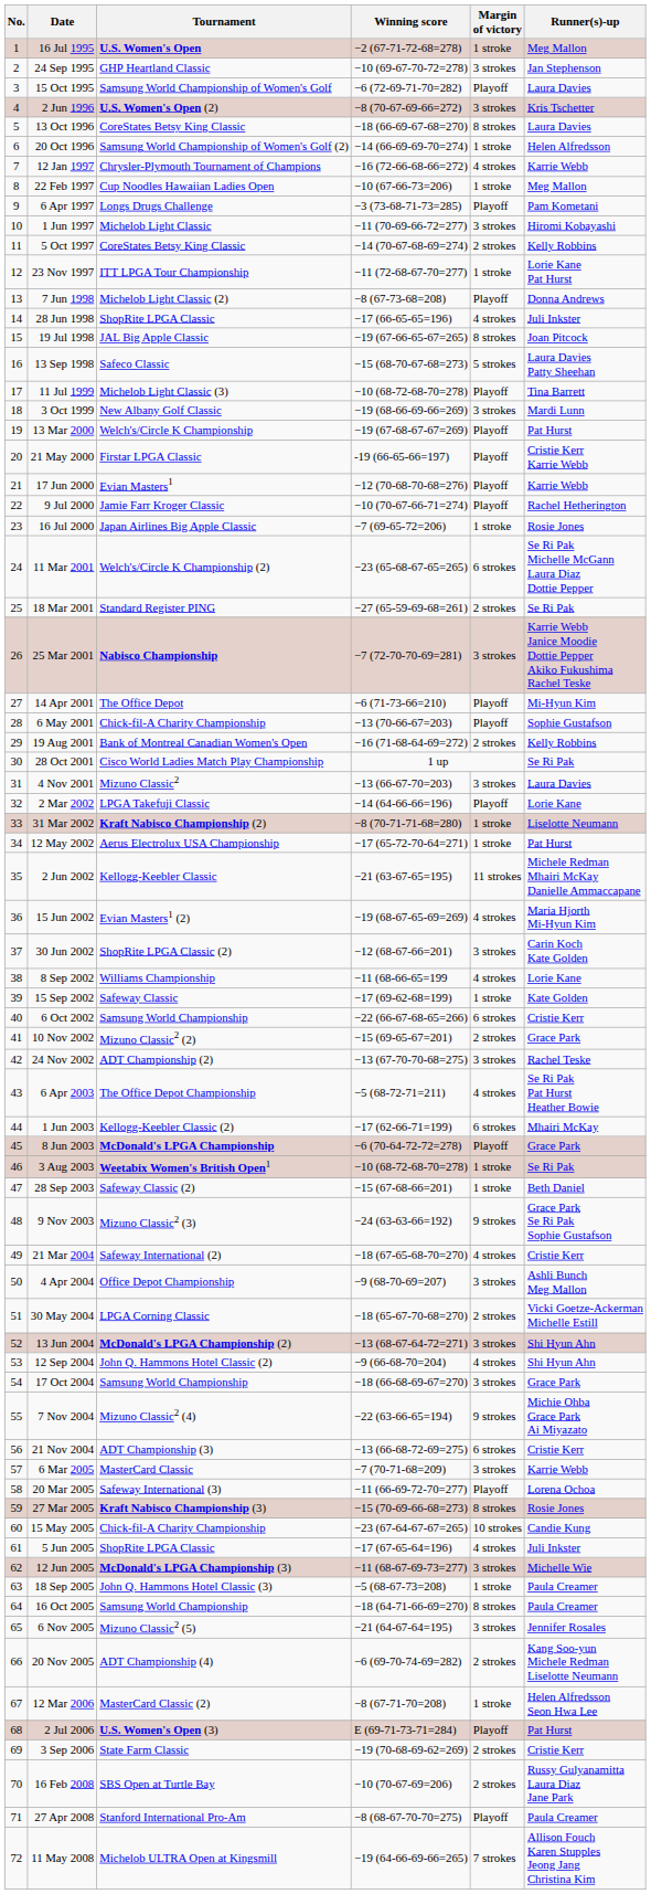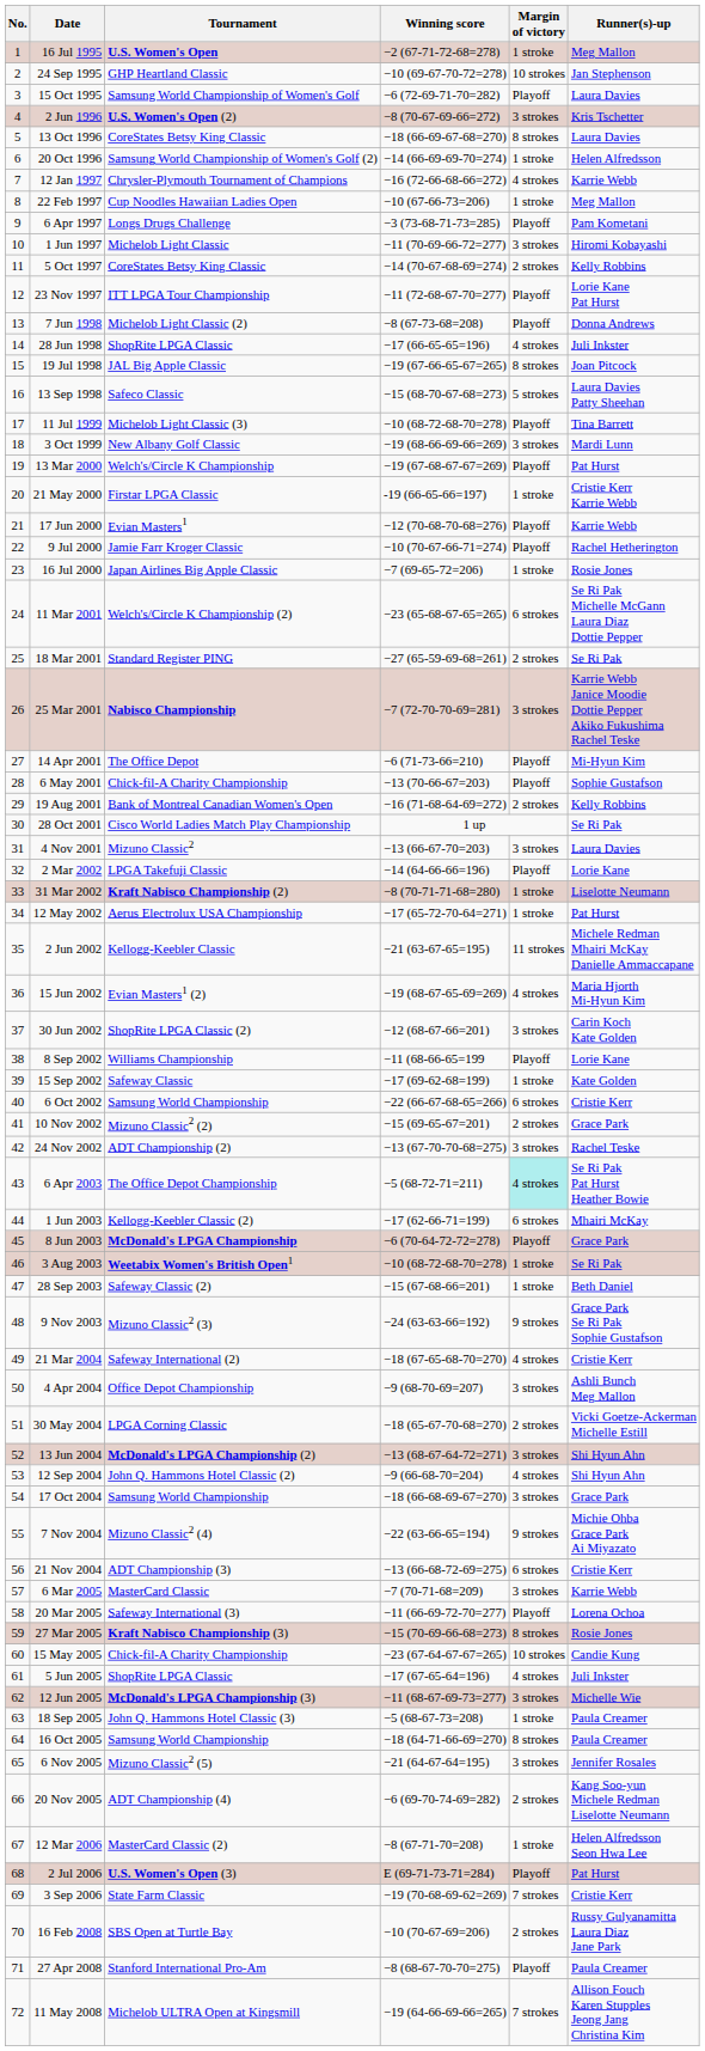24 Sep 1995 | Margin of victory: 3 strokes -> 10 strokes
23 Nov 1997 | Margin of victory: 1 stroke -> Playoff
21 May 2000 | Margin of victory: Playoff -> 1 stroke
8 Sep 2002 | Margin of victory: 4 strokes -> Playoff
6 Apr 2003 | Margin of victory: no background -> paleturquoise background
3 Sep 2006 | Margin of victory: 2 strokes -> 7 strokes
